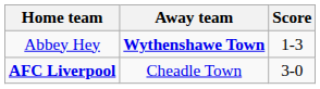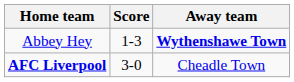columns swapped: Score <-> Away team
